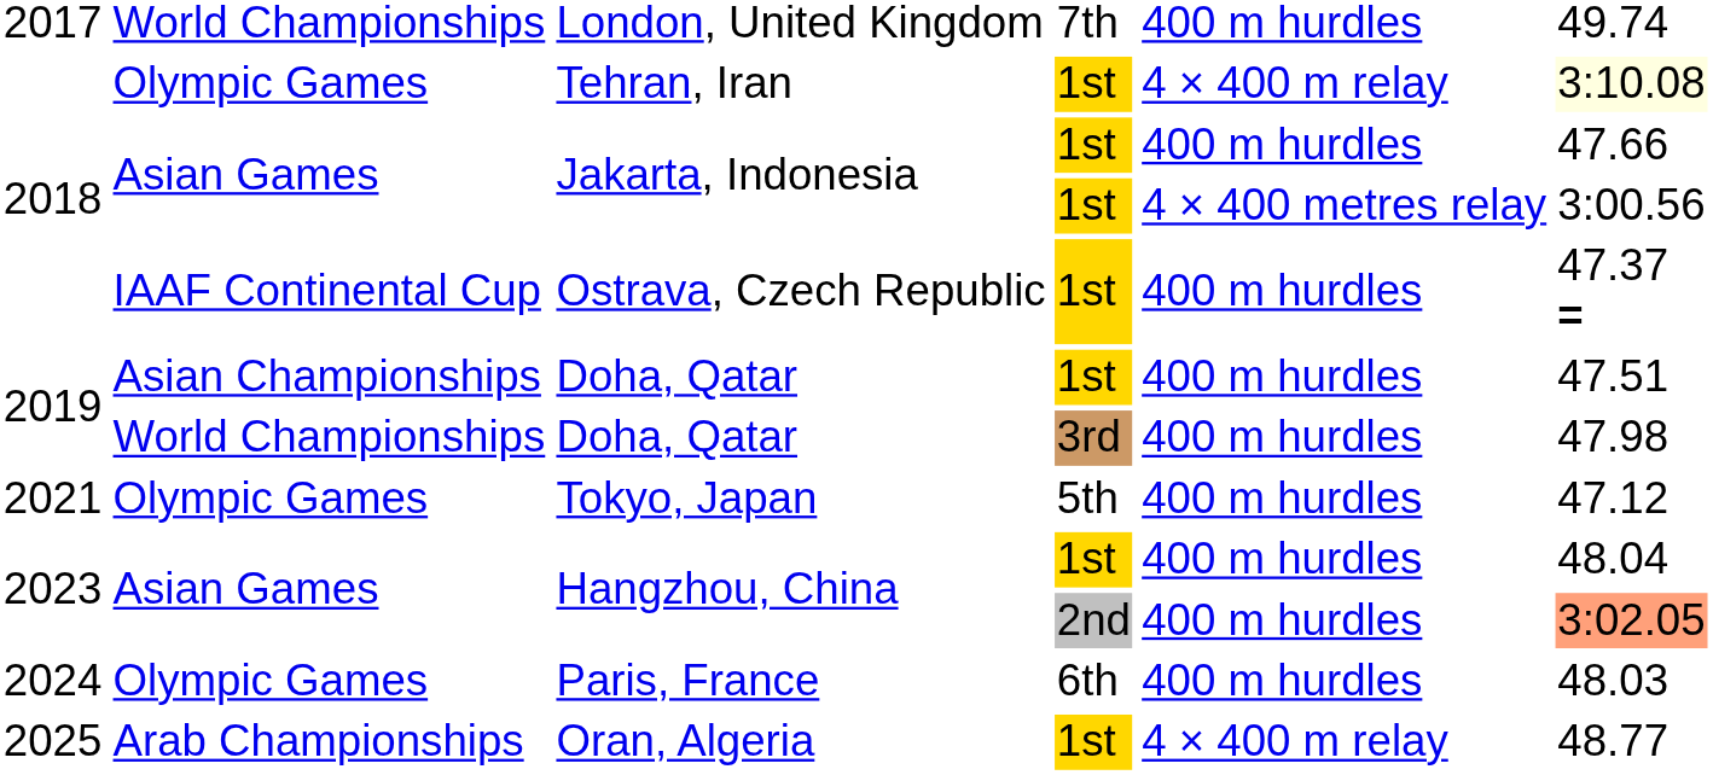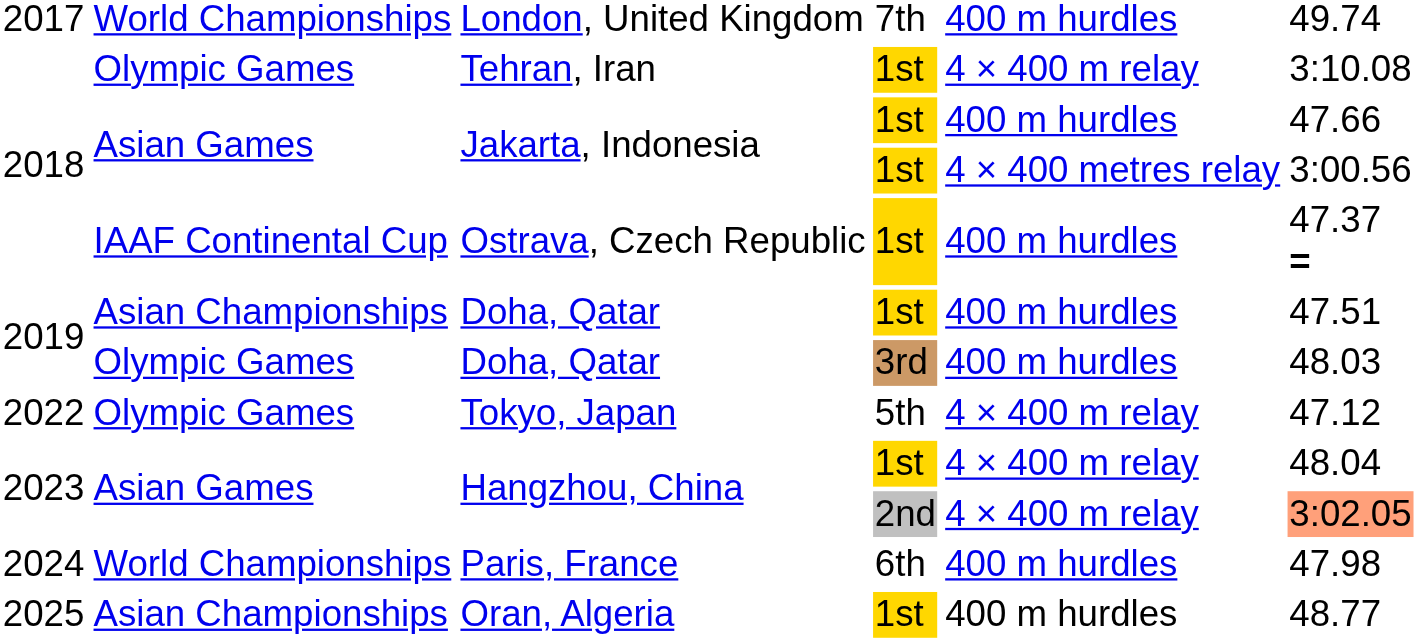Tehran, Iran | column 6: lightyellow background -> no background
Doha, Qatar / 3rd | column 2: World Championships -> Olympic Games
Doha, Qatar / 3rd | column 6: 47.98 -> 48.03
Tokyo, Japan | column 1: 2021 -> 2022
Tokyo, Japan | column 5: 400 m hurdles -> 4 × 400 m relay
Hangzhou, China / 1st | column 5: 400 m hurdles -> 4 × 400 m relay
Hangzhou, China / 2nd | column 5: 400 m hurdles -> 4 × 400 m relay
Paris, France | column 2: Olympic Games -> World Championships
Paris, France | column 6: 48.03 -> 47.98
Oran, Algeria | column 2: Arab Championships -> Asian Championships
Oran, Algeria | column 5: 4 × 400 m relay -> 400 m hurdles
